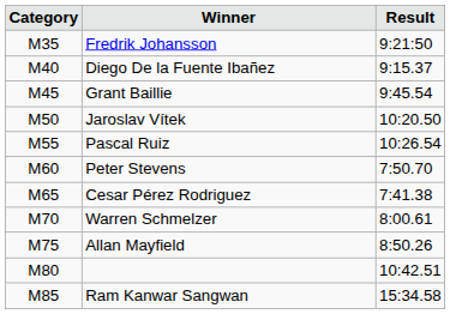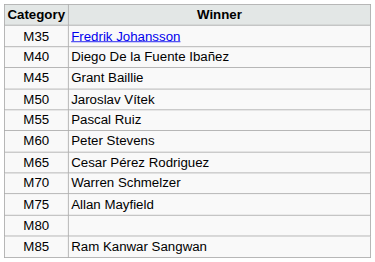- column: Result | 9:21:50 | 9:15.37 | 9:45.54 | 10:20.50 | 10:26.54 | 7:50.70 | 7:41.38 | 8:00.61 | 8:50.26 | 10:42.51 | 15:34.58
